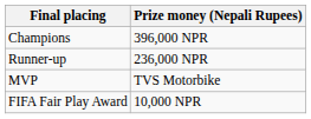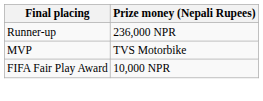- row: Champions | 396,000 NPR
